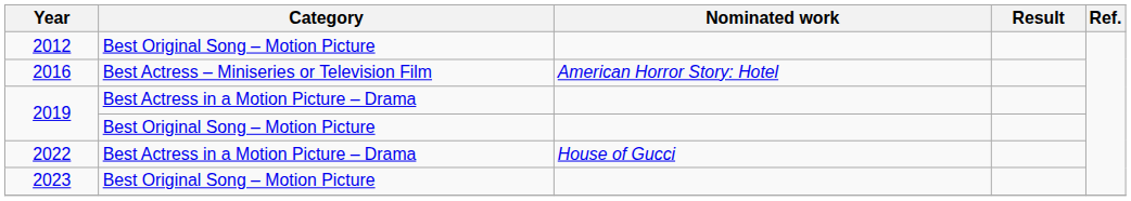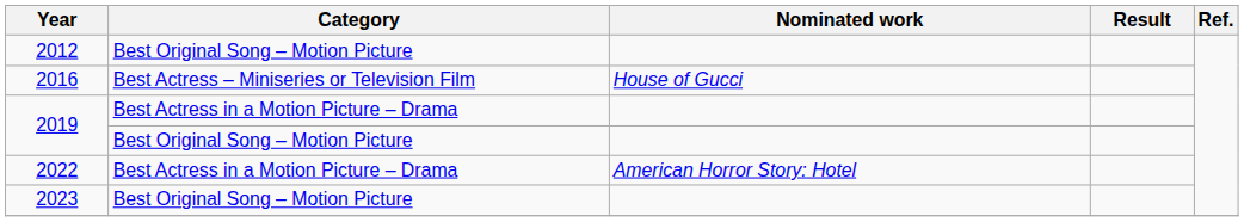2016 | Nominated work: American Horror Story: Hotel -> House of Gucci
2022 | Nominated work: House of Gucci -> American Horror Story: Hotel
